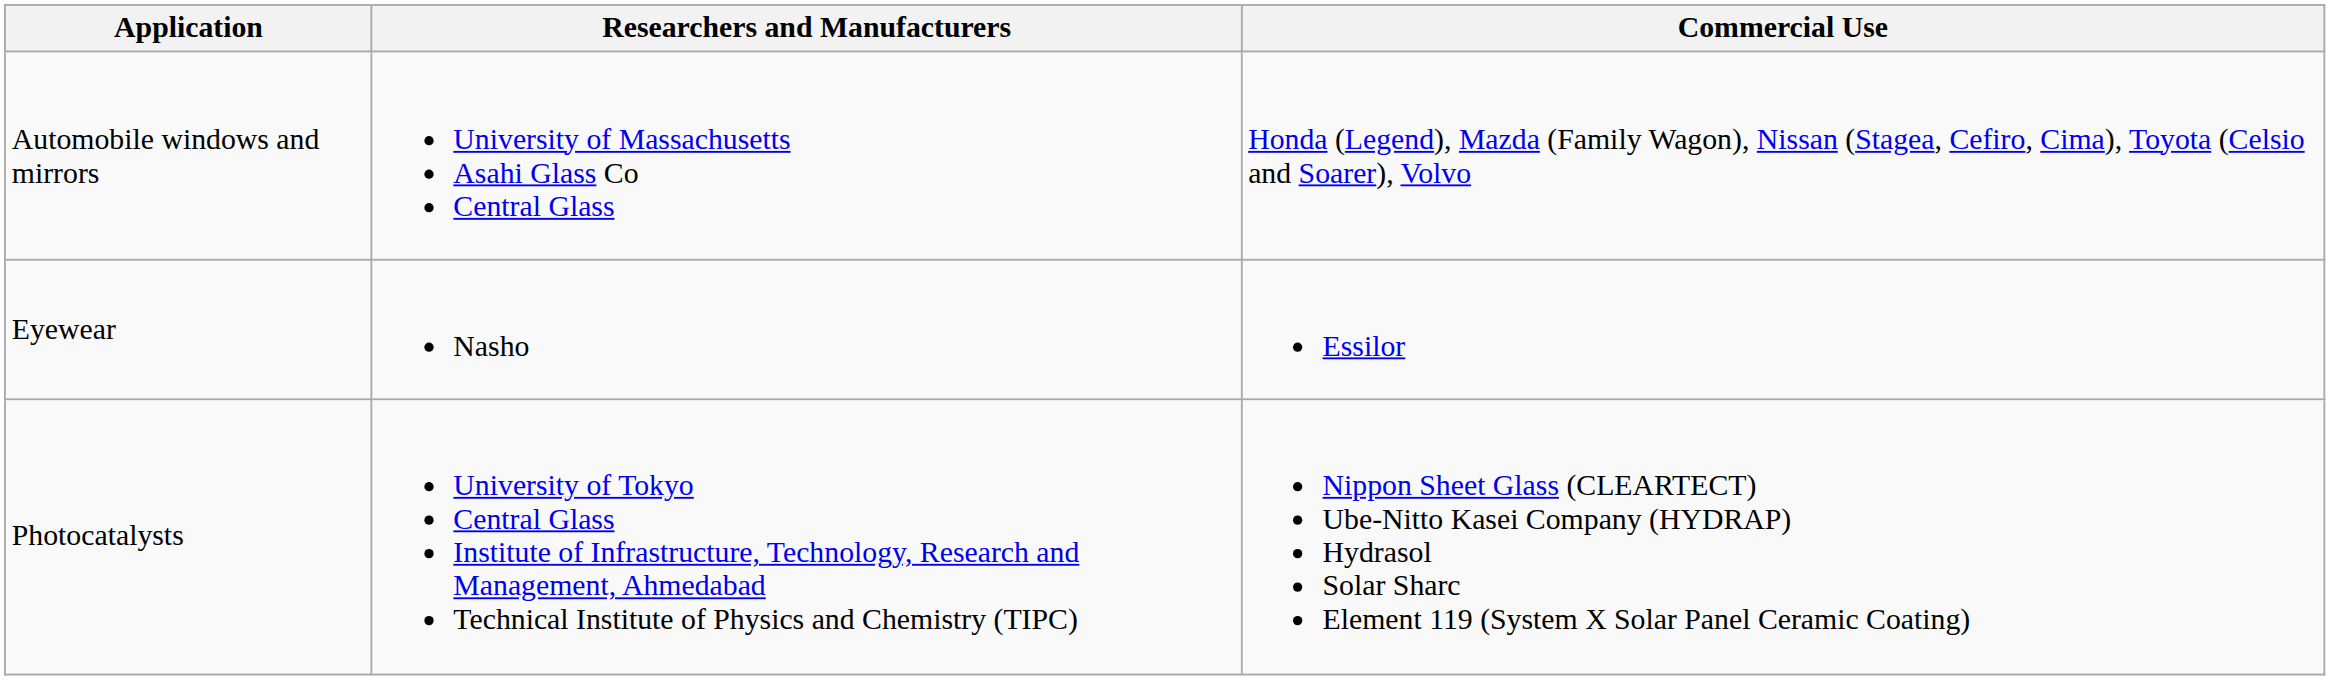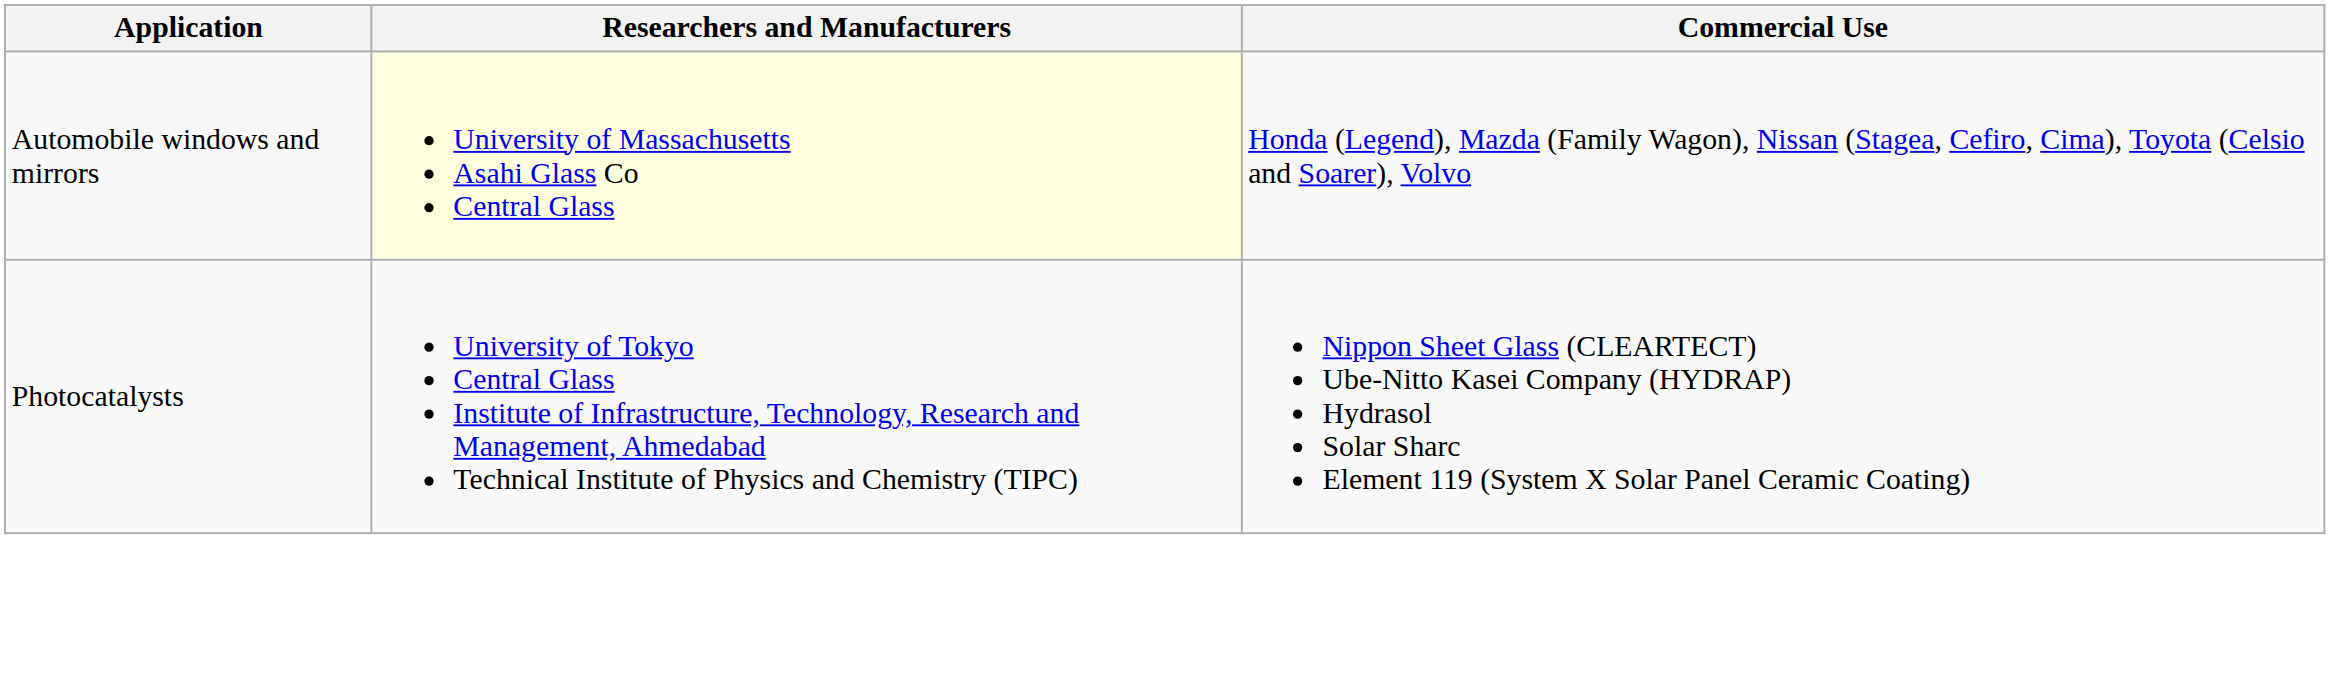Automobile windows and mirrors | Researchers and Manufacturers: no background -> lightyellow background
- row: Eyewear | Nasho | Essilor
